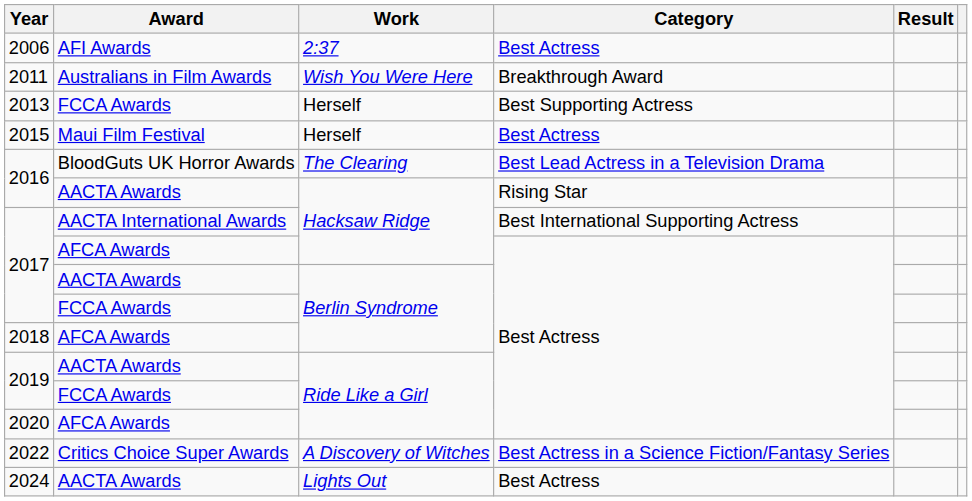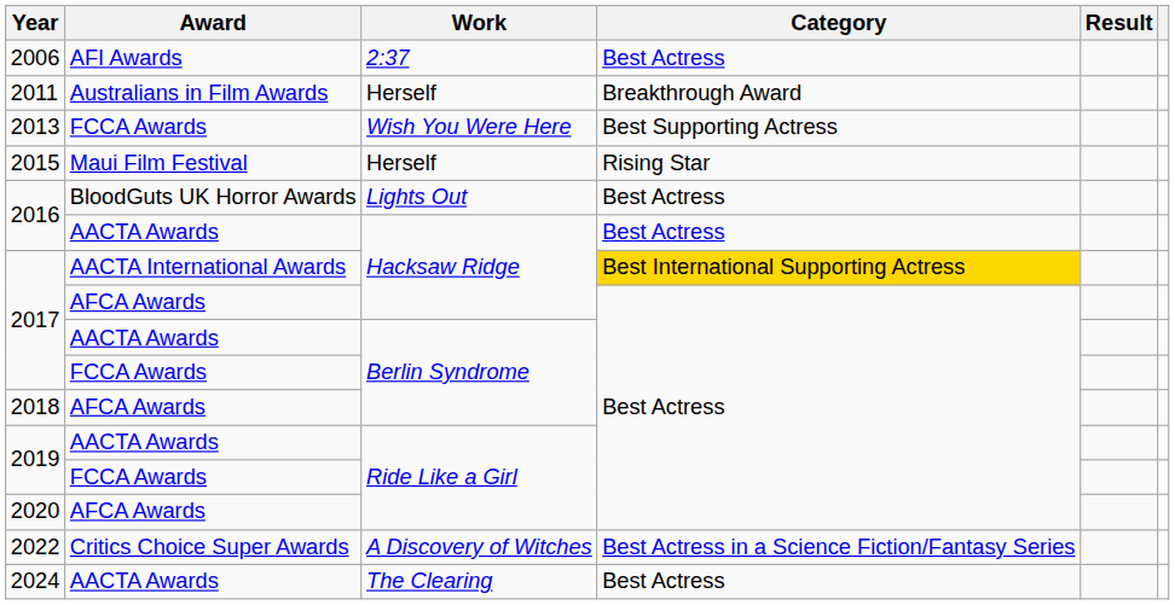2011 | Work: Wish You Were Here -> Herself
2013 | Work: Herself -> Wish You Were Here
2015 | Category: Best Actress -> Rising Star
2016 / BloodGuts UK Horror Awards | Work: The Clearing -> Lights Out
2016 / BloodGuts UK Horror Awards | Category: Best Lead Actress in a Television Drama -> Best Actress
2016 / AACTA Awards | Category: Rising Star -> Best Actress
2017 / AACTA International Awards | Category: no background -> gold background
2024 | Work: Lights Out -> The Clearing
